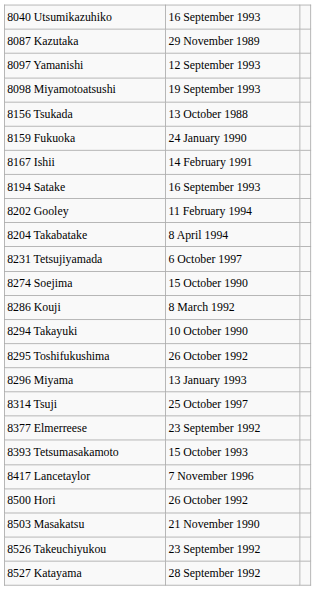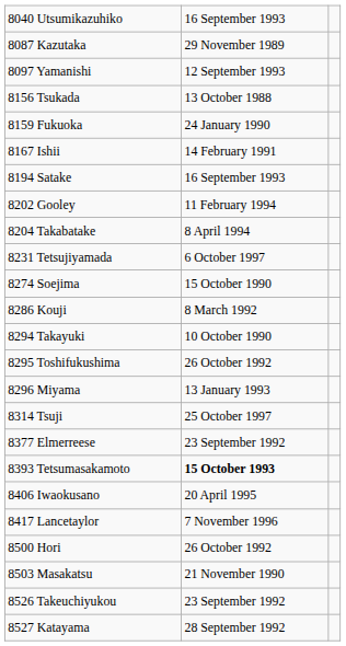- row: 8098 Miyamotoatsushi | 19 September 1993
8393 Tetsumasakamoto | column 2: normal -> bold
+ row: 8406 Iwaokusano | 20 April 1995
